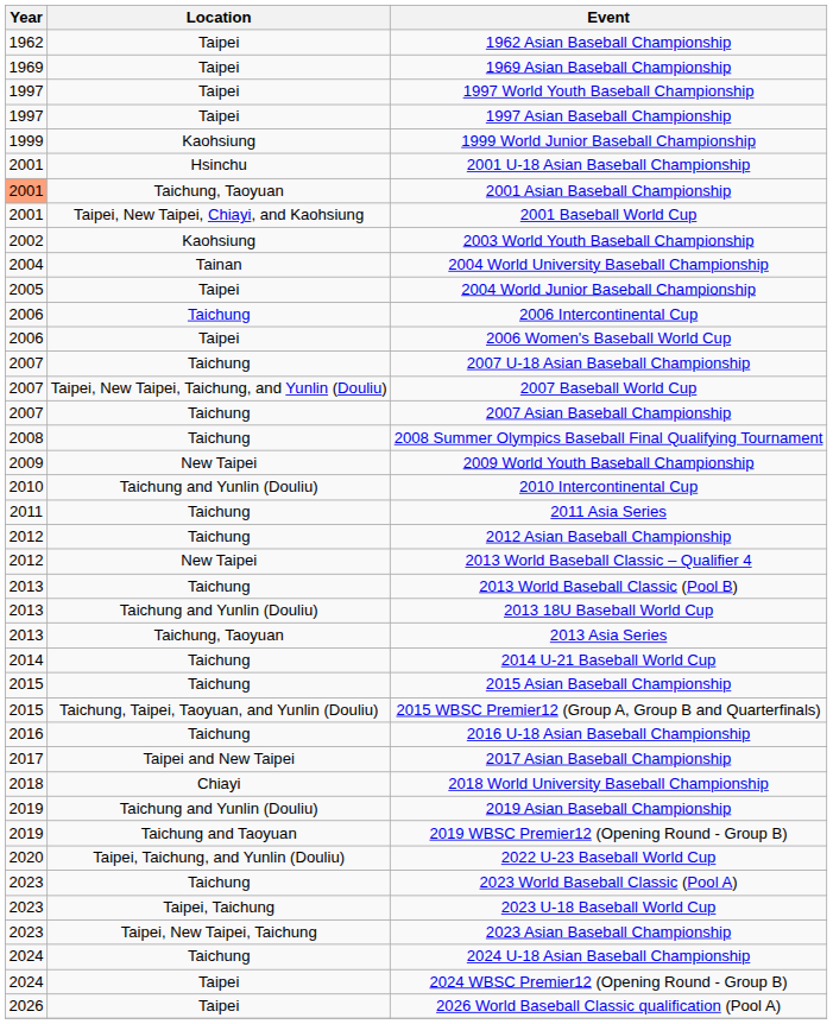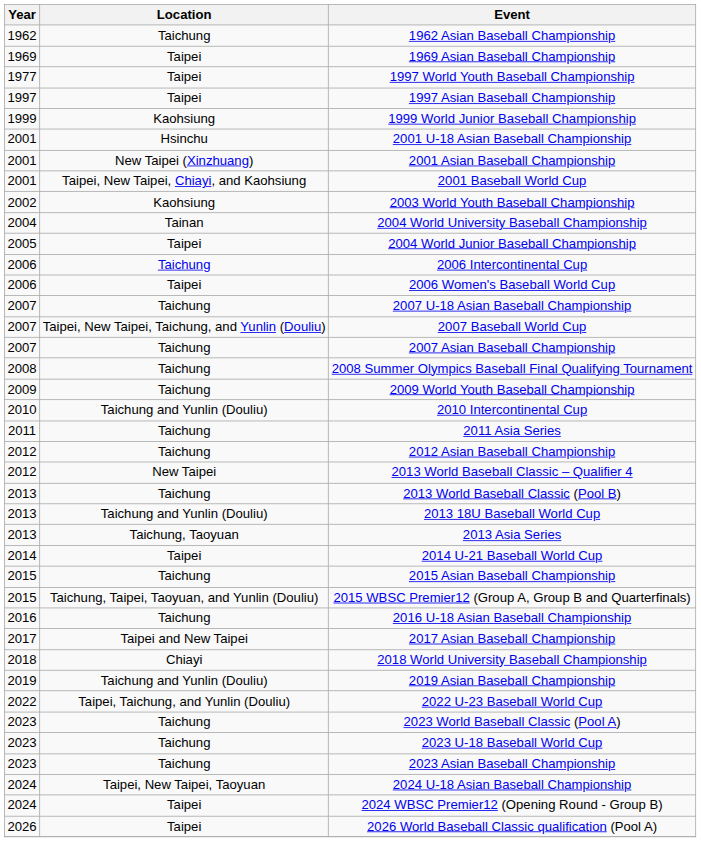1962 Asian Baseball Championship | Location: Taipei -> Taichung
1997 World Youth Baseball Championship | Year: 1997 -> 1977
2001 Asian Baseball Championship | Year: lightsalmon background -> no background
2001 Asian Baseball Championship | Location: Taichung, Taoyuan -> New Taipei (Xinzhuang)
2009 World Youth Baseball Championship | Location: New Taipei -> Taichung
2014 U-21 Baseball World Cup | Location: Taichung -> Taipei
- row: 2019 | Taichung and Taoyuan | 2019 WBSC Premier12 (Opening Round - Group B)
2022 U-23 Baseball World Cup | Year: 2020 -> 2022
2023 U-18 Baseball World Cup | Location: Taipei, Taichung -> Taichung
2023 Asian Baseball Championship | Location: Taipei, New Taipei, Taichung -> Taichung
2024 U-18 Asian Baseball Championship | Location: Taichung -> Taipei, New Taipei, Taoyuan
